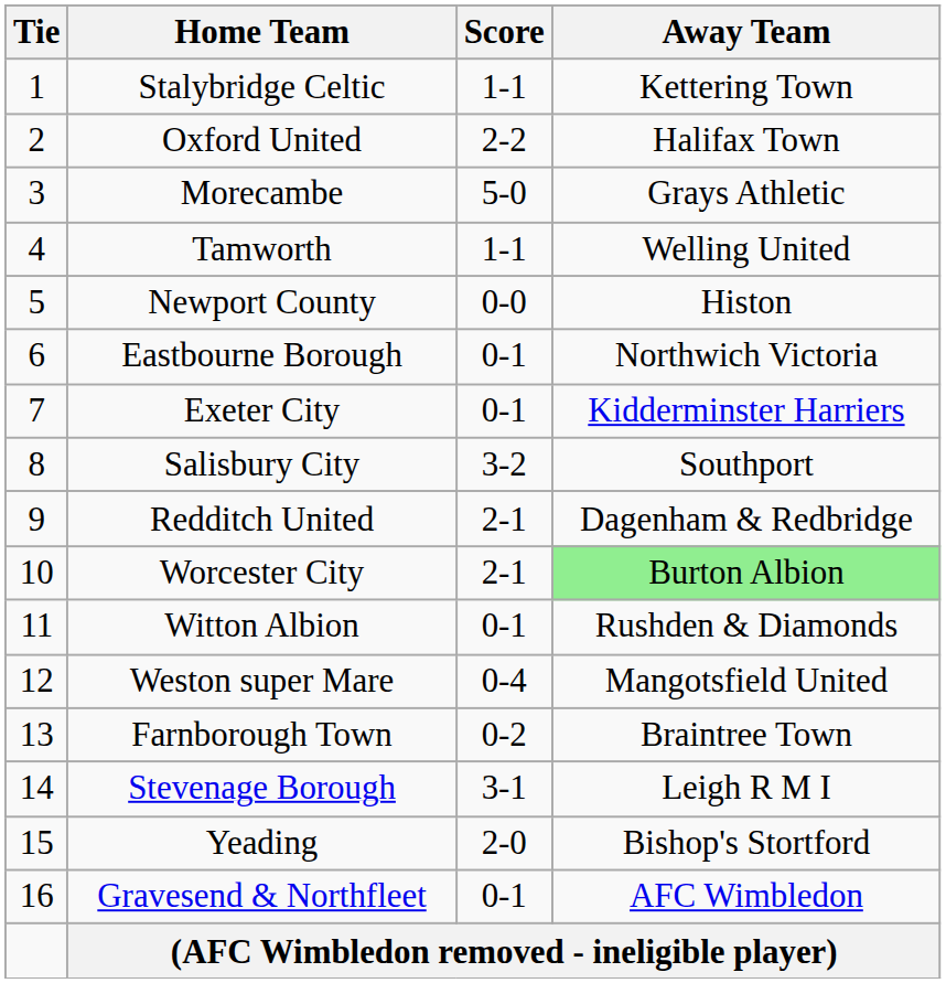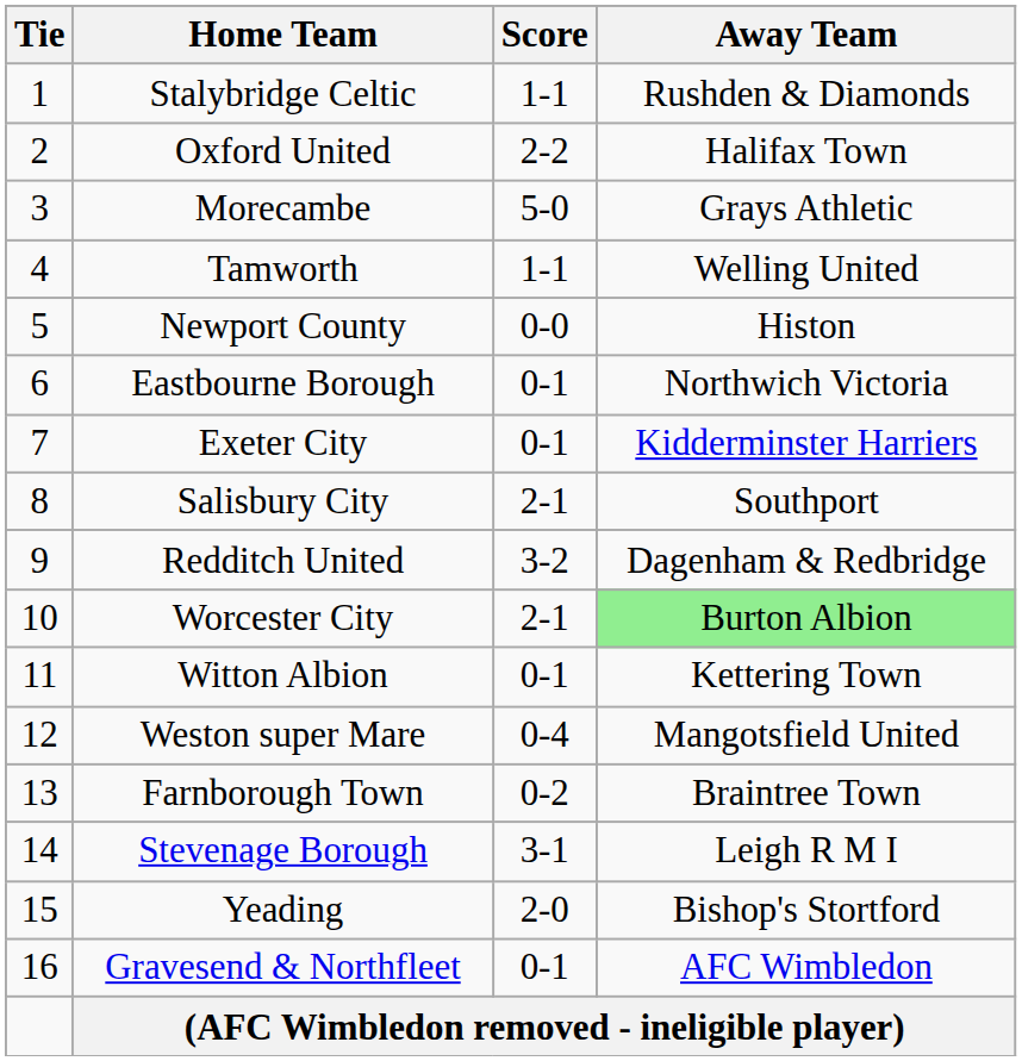Stalybridge Celtic | Away Team: Kettering Town -> Rushden & Diamonds
Salisbury City | Score: 3-2 -> 2-1
Redditch United | Score: 2-1 -> 3-2
Witton Albion | Away Team: Rushden & Diamonds -> Kettering Town
